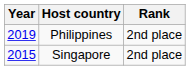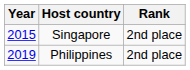rows swapped: Singapore <-> Philippines
